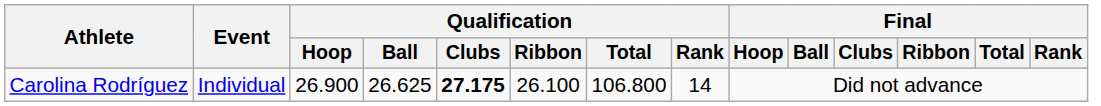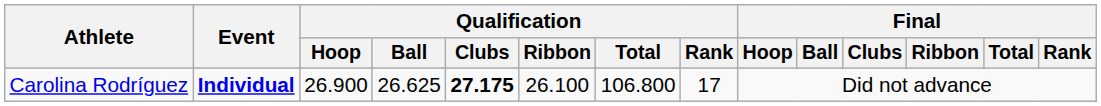Carolina Rodríguez | Event: normal -> bold
Carolina Rodríguez | Qualification / Rank: 14 -> 17
